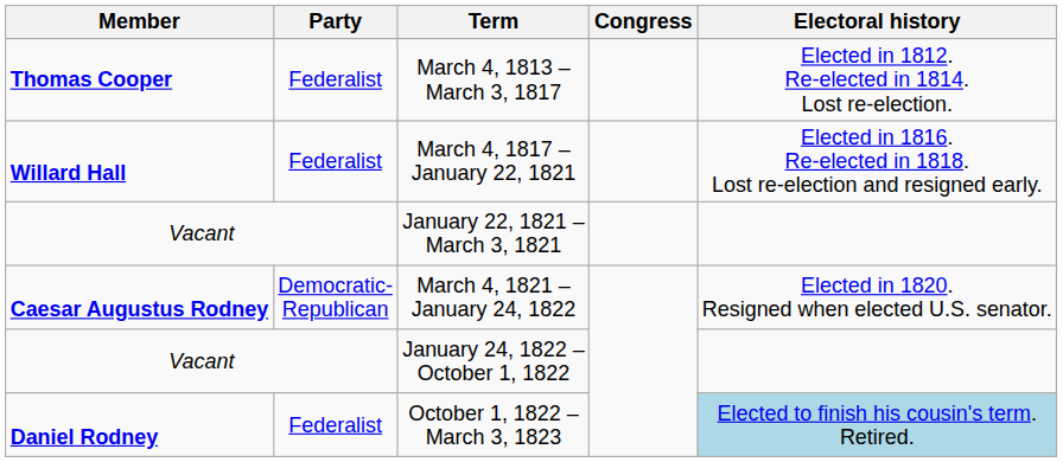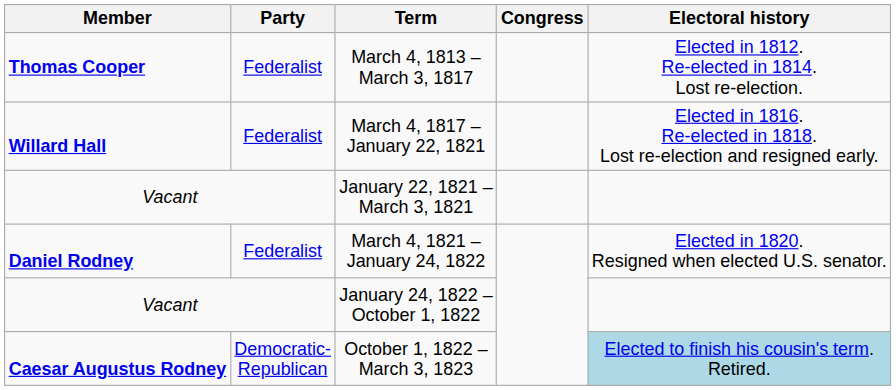March 4, 1821 – January 24, 1822 | Member: Caesar Augustus Rodney -> Daniel Rodney
March 4, 1821 – January 24, 1822 | Party: Democratic- Republican -> Federalist
October 1, 1822 – March 3, 1823 | Member: Daniel Rodney -> Caesar Augustus Rodney
October 1, 1822 – March 3, 1823 | Party: Federalist -> Democratic- Republican
